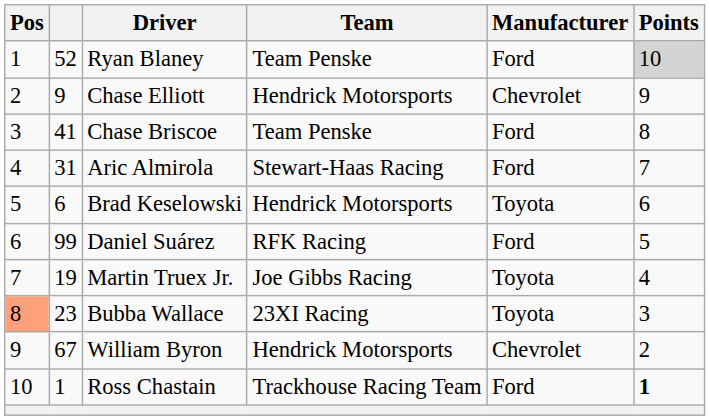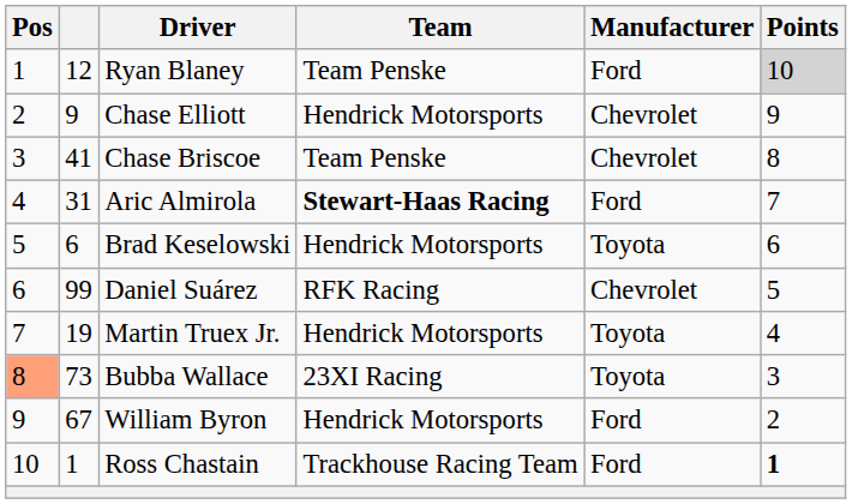Ryan Blaney | column 2: 52 -> 12
Chase Briscoe | Manufacturer: Ford -> Chevrolet
Aric Almirola | Team: normal -> bold
Daniel Suárez | Manufacturer: Ford -> Chevrolet
Martin Truex Jr. | Team: Joe Gibbs Racing -> Hendrick Motorsports
Bubba Wallace | column 2: 23 -> 73
William Byron | Manufacturer: Chevrolet -> Ford
